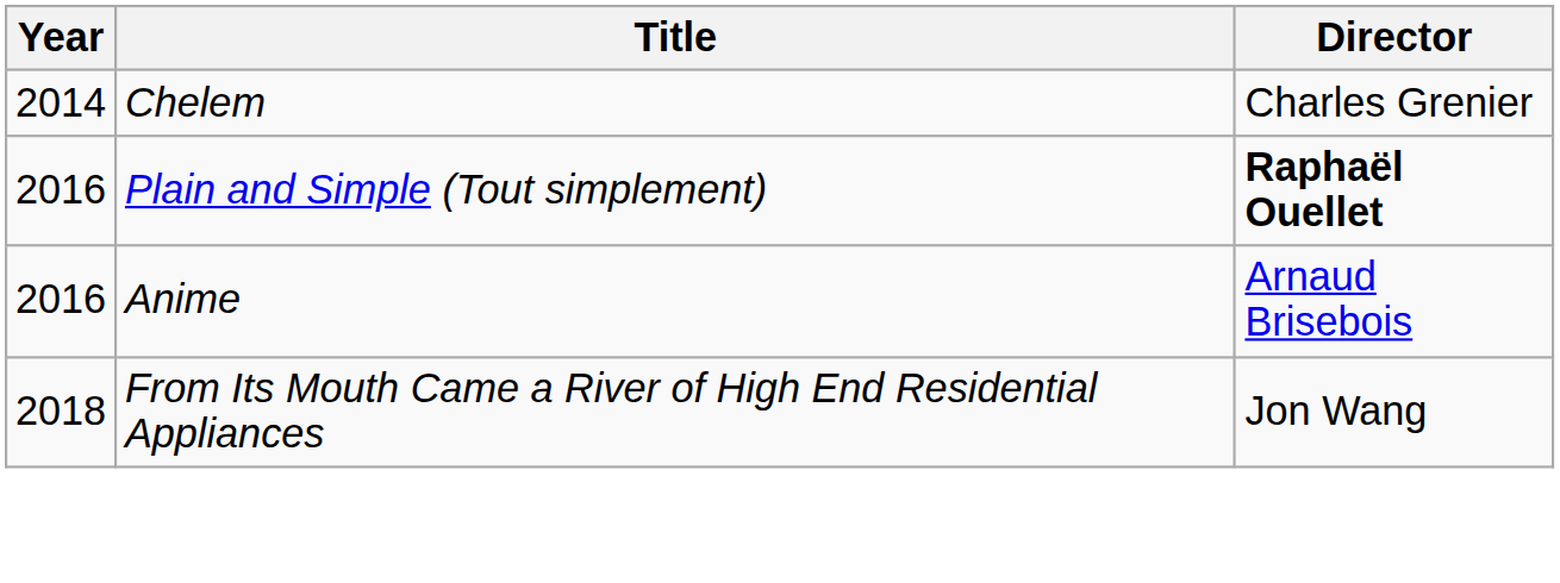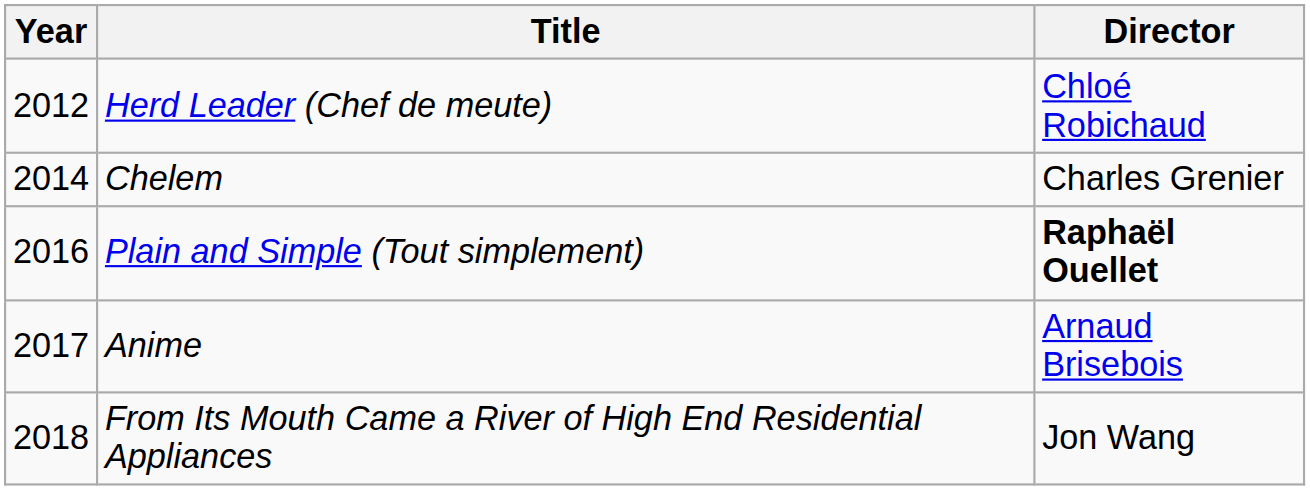+ row: 2012 | Herd Leader (Chef de meute) | Chloé Robichaud
Anime | Year: 2016 -> 2017
